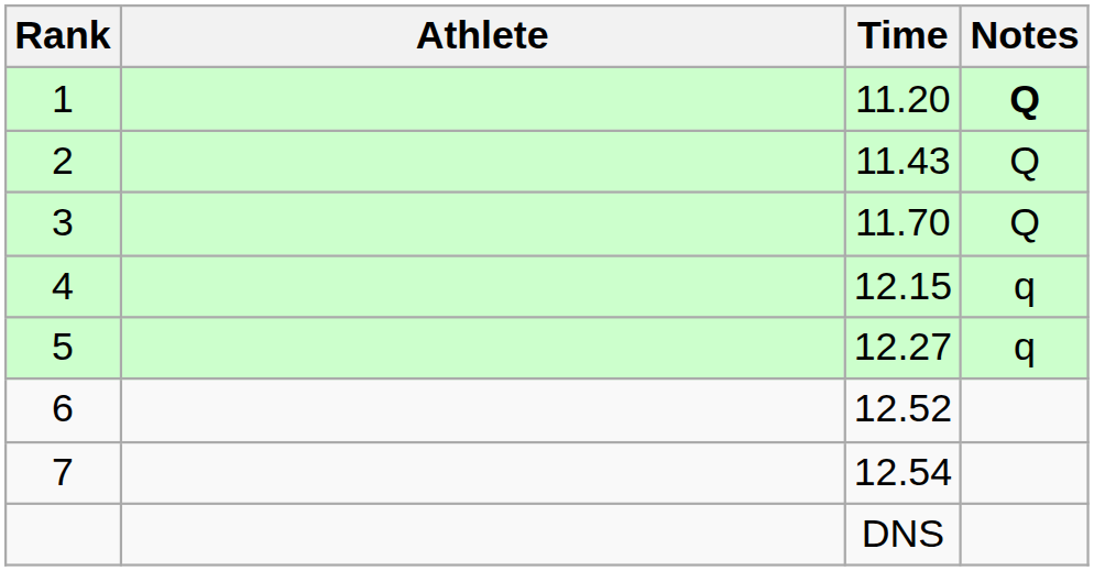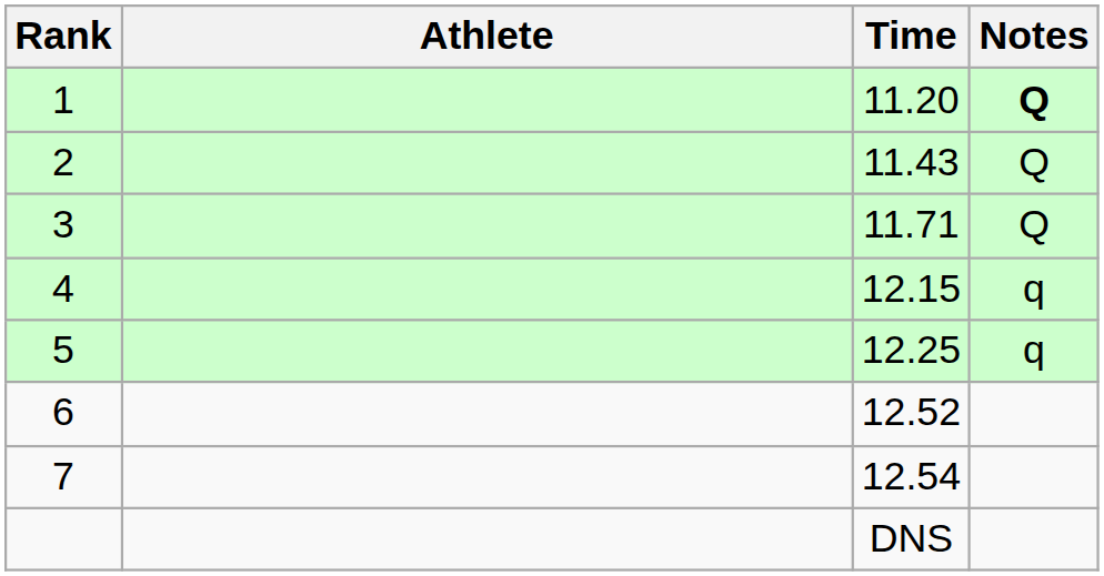3 | Time: 11.70 -> 11.71
5 | Time: 12.27 -> 12.25
